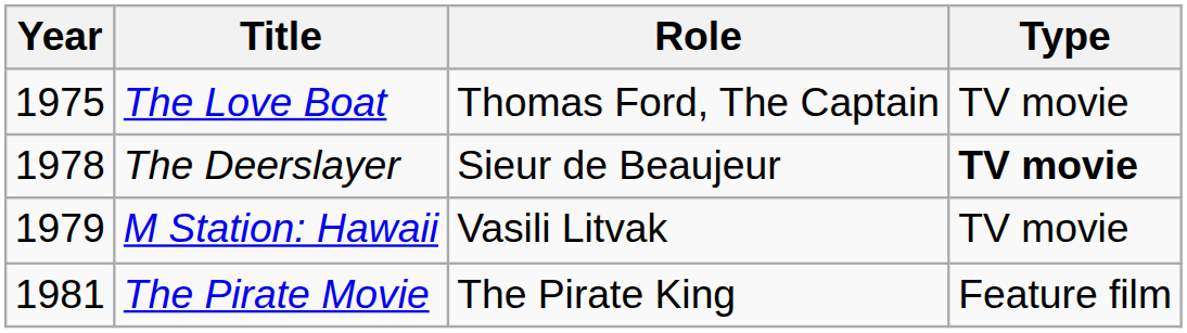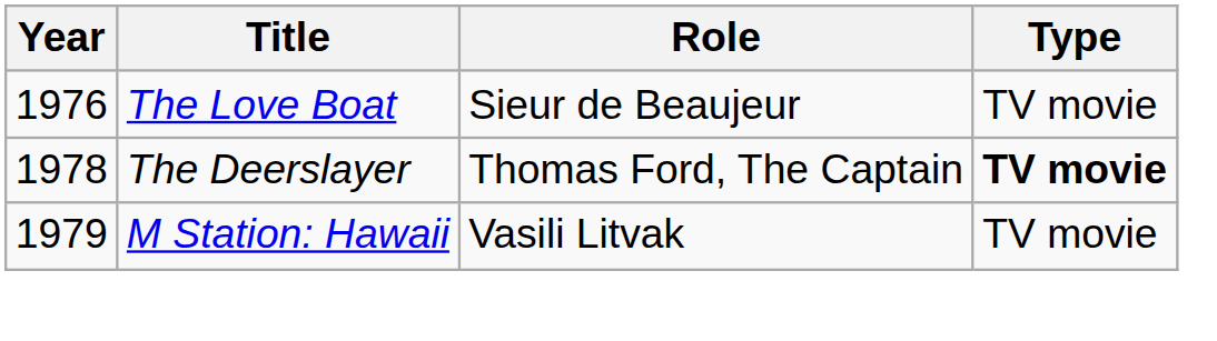The Love Boat | Year: 1975 -> 1976
The Love Boat | Role: Thomas Ford, The Captain -> Sieur de Beaujeur
The Deerslayer | Role: Sieur de Beaujeur -> Thomas Ford, The Captain
- row: 1981 | The Pirate Movie | The Pirate King | Feature film
